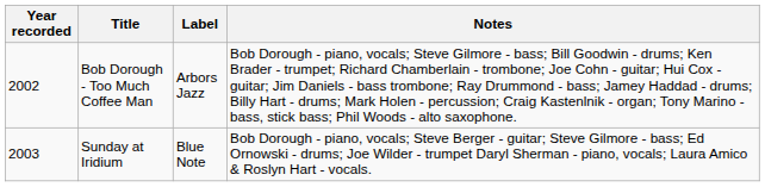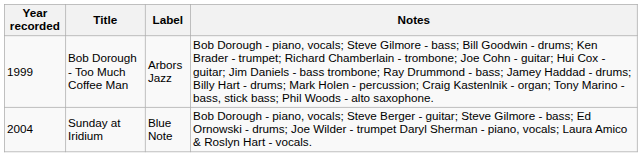Bob Dorough - Too Much Coffee Man | Year recorded: 2002 -> 1999
Sunday at Iridium | Year recorded: 2003 -> 2004
